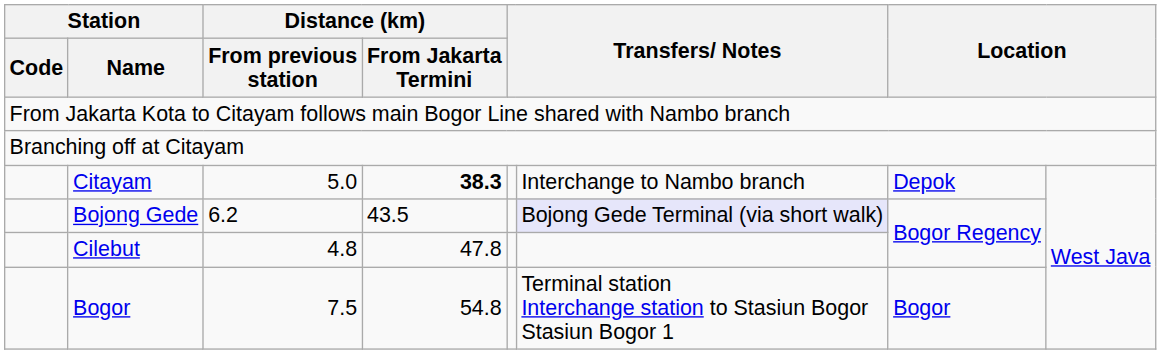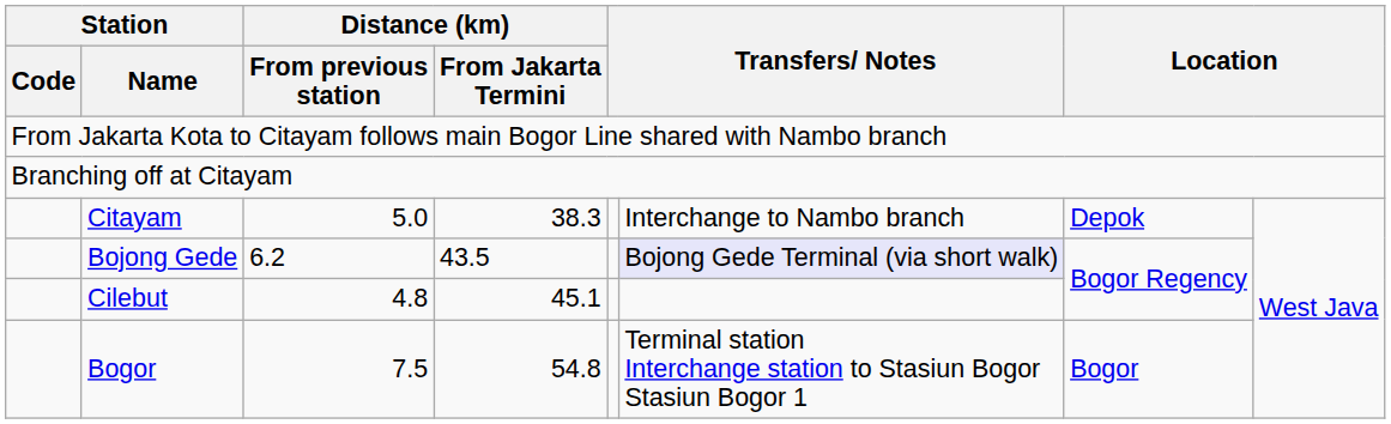Citayam | Distance (km) / From Jakarta Termini: bold -> normal
Cilebut | Distance (km) / From Jakarta Termini: 47.8 -> 45.1
